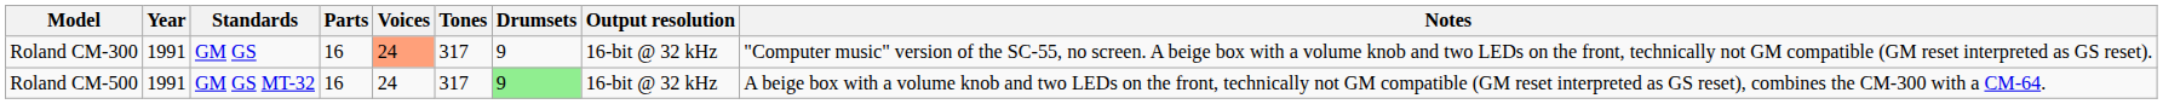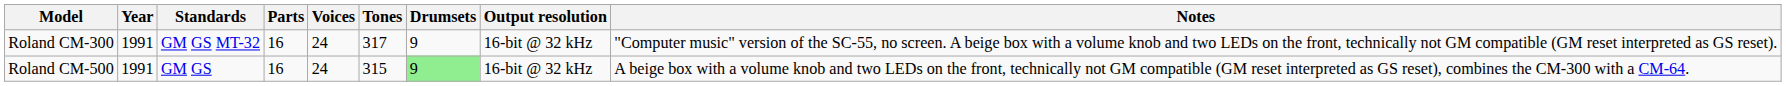Roland CM-300 | Standards: GM GS -> GM GS MT-32
Roland CM-300 | Voices: lightsalmon background -> no background
Roland CM-500 | Standards: GM GS MT-32 -> GM GS
Roland CM-500 | Tones: 317 -> 315
